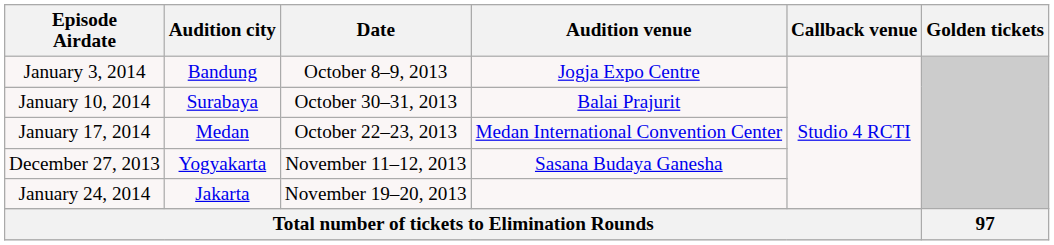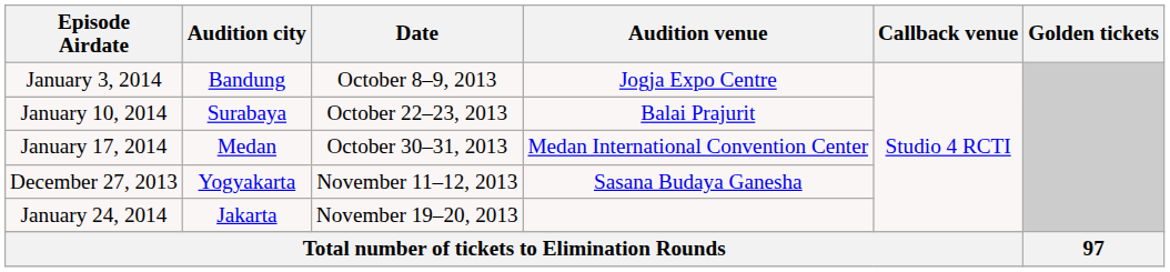January 10, 2014 | Date: October 30–31, 2013 -> October 22–23, 2013
January 17, 2014 | Date: October 22–23, 2013 -> October 30–31, 2013
